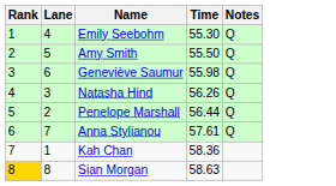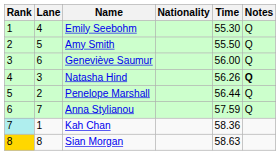+ column: Nationality
Geneviève Saumur | Time: 55.98 -> 56.00
Natasha Hind | Notes: normal -> bold
Anna Stylianou | Time: 57.61 -> 57.59
Kah Chan | Rank: no background -> paleturquoise background
